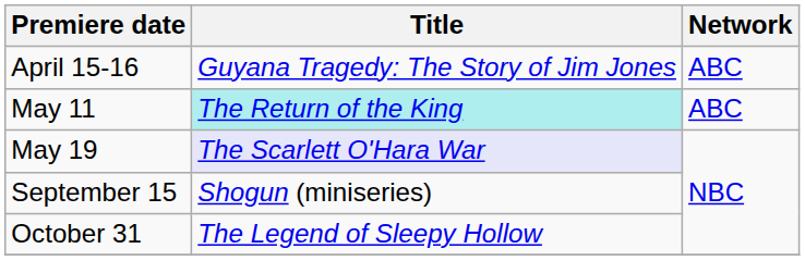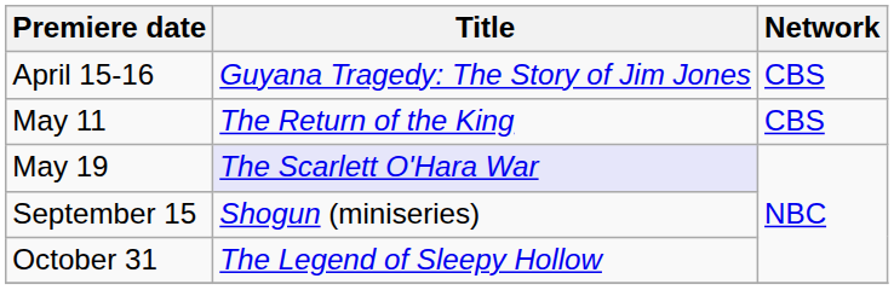April 15-16 | Network: ABC -> CBS
May 11 | Title: paleturquoise background -> no background
May 11 | Network: ABC -> CBS
